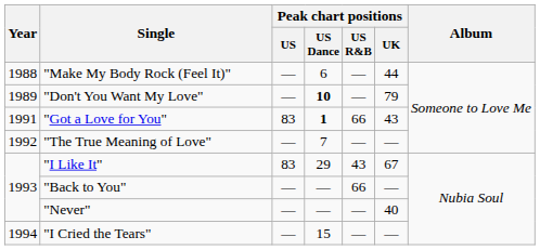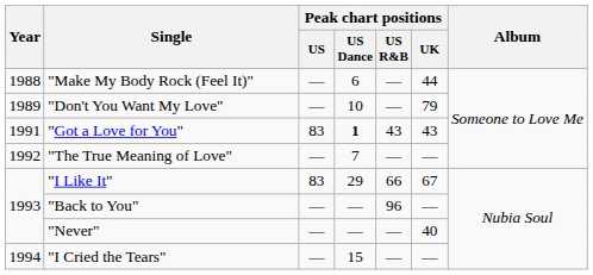"Don't You Want My Love" | Peak chart positions / US Dance: bold -> normal
"Got a Love for You" | Peak chart positions / US R&B: 66 -> 43
"I Like It" | Peak chart positions / US R&B: 43 -> 66
"Back to You" | Peak chart positions / US R&B: 66 -> 96
